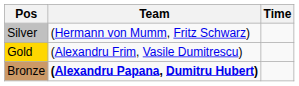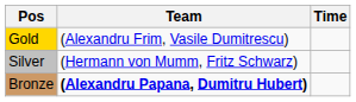rows swapped: Gold <-> Silver
